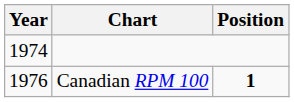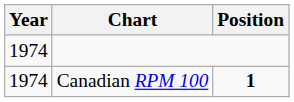Canadian RPM 100 | Year: 1976 -> 1974
